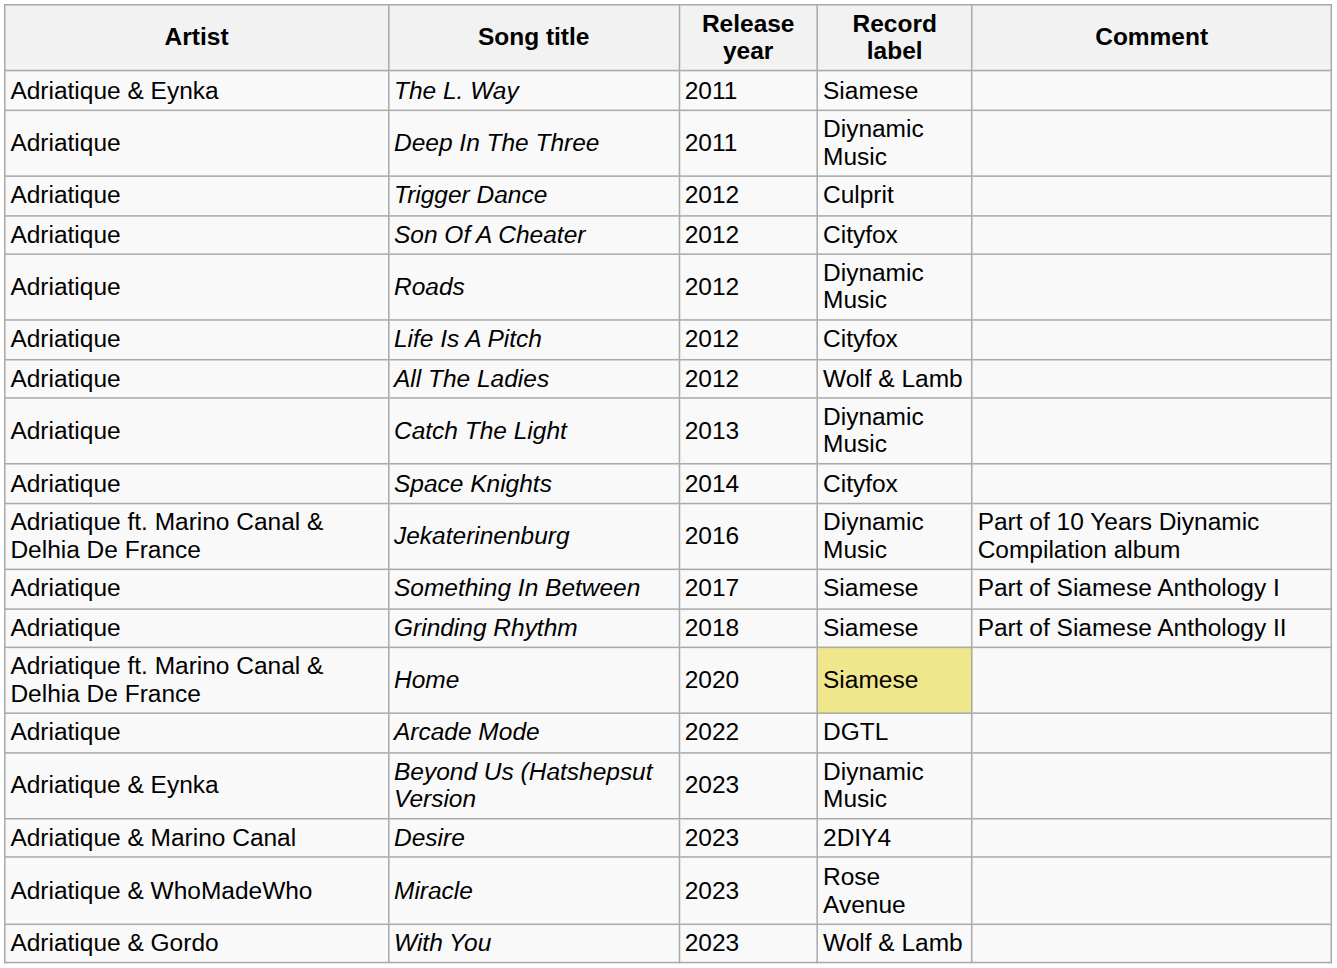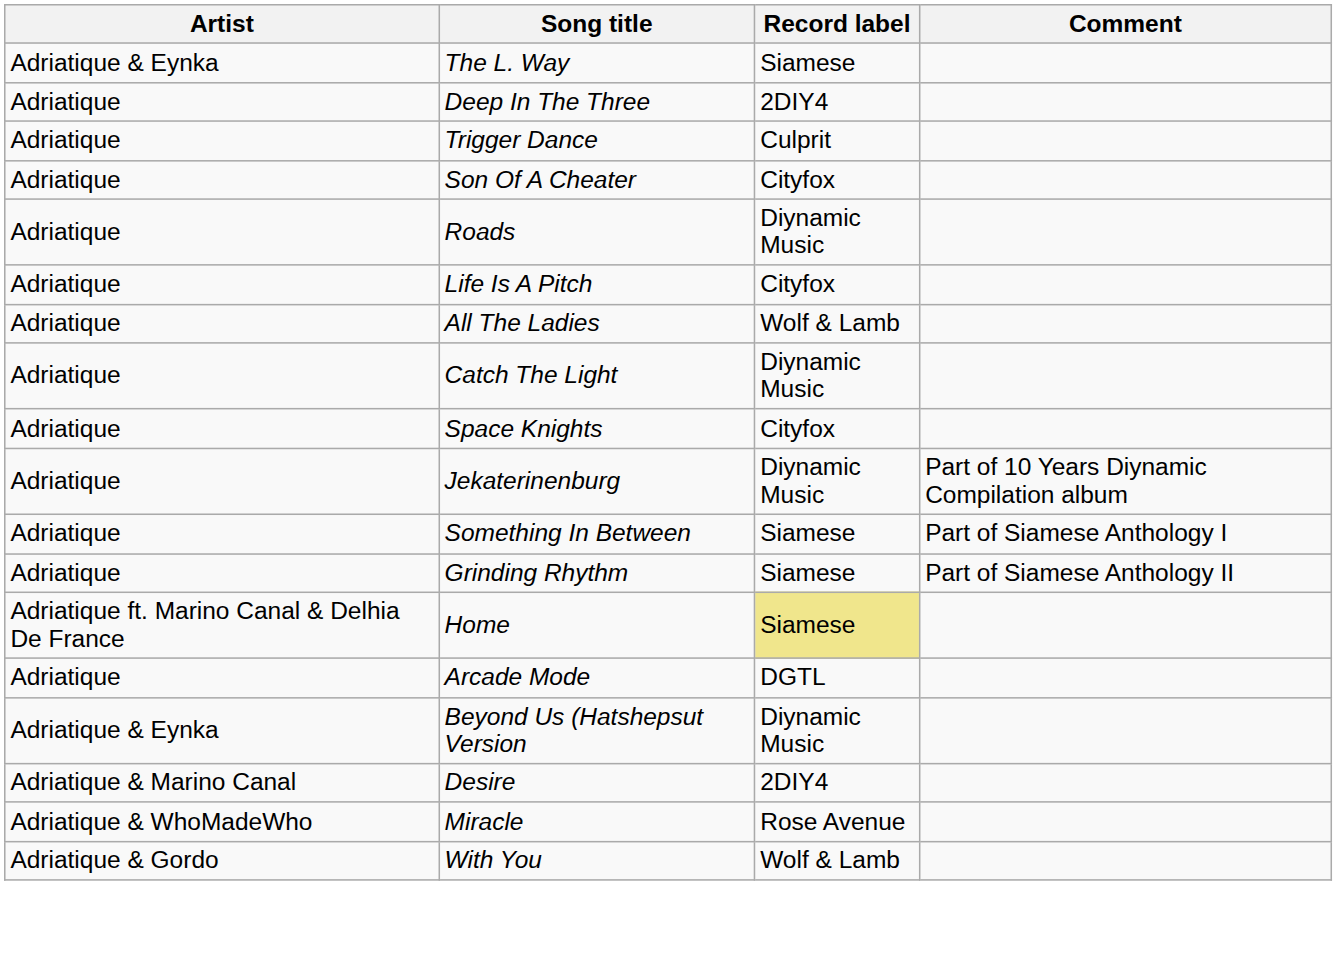- column: Release year | 2011 | 2011 | 2012 | 2012 | 2012 | 2012 | 2012 | 2013 | 2014 | 2016 | 2017 | 2018 | 2020 | 2022 | 2023 | 2023 | 2023 | 2023
Deep In The Three | Record label: Diynamic Music -> 2DIY4
Jekaterinenburg | Artist: Adriatique ft. Marino Canal & Delhia De France -> Adriatique
